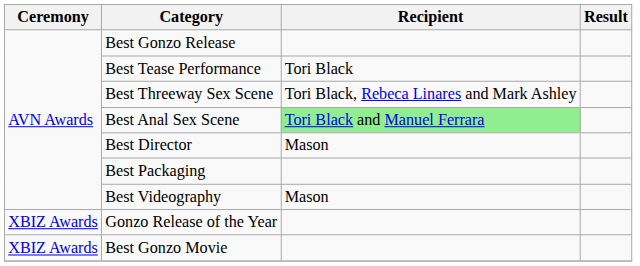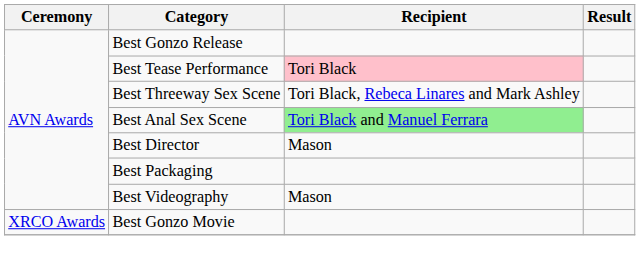Best Tease Performance | Recipient: no background -> pink background
- row: XBIZ Awards | Gonzo Release of the Year
Best Gonzo Movie | Ceremony: XBIZ Awards -> XRCO Awards
